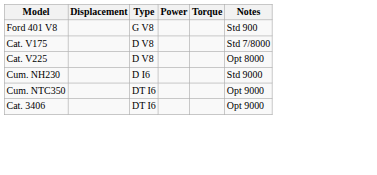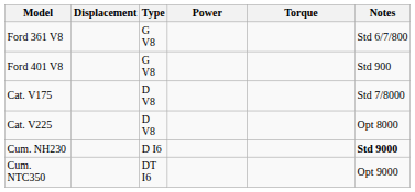+ row: Ford 361 V8 | G V8 | Std 6/7/800
Cum. NH230 | Notes: normal -> bold
- row: Cat. 3406 | DT I6 | Opt 9000
